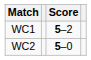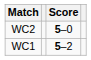rows swapped: WC1 <-> WC2
